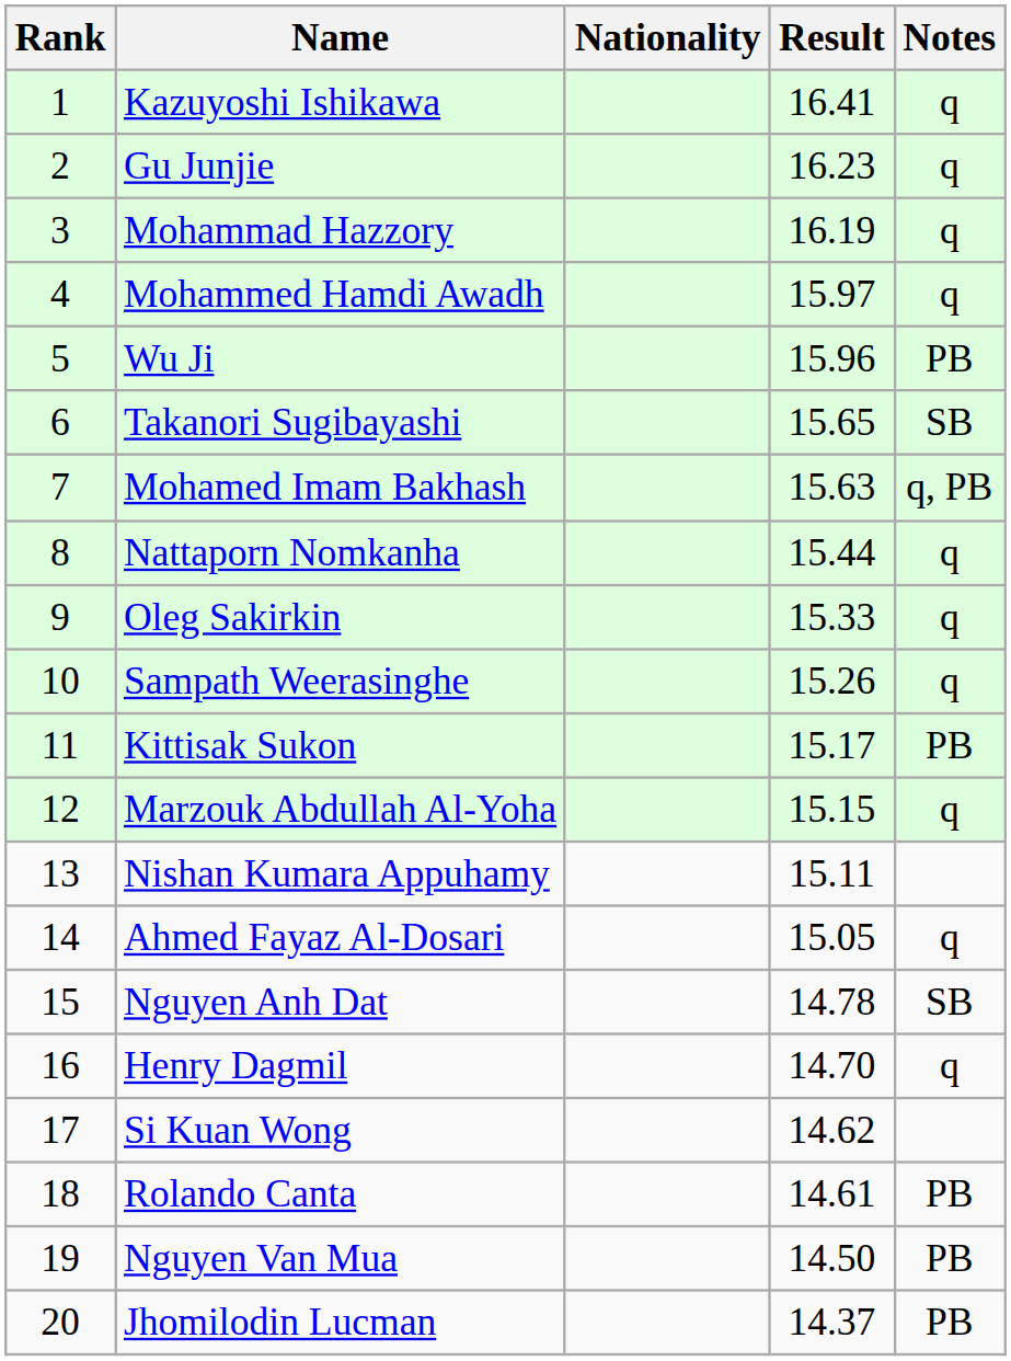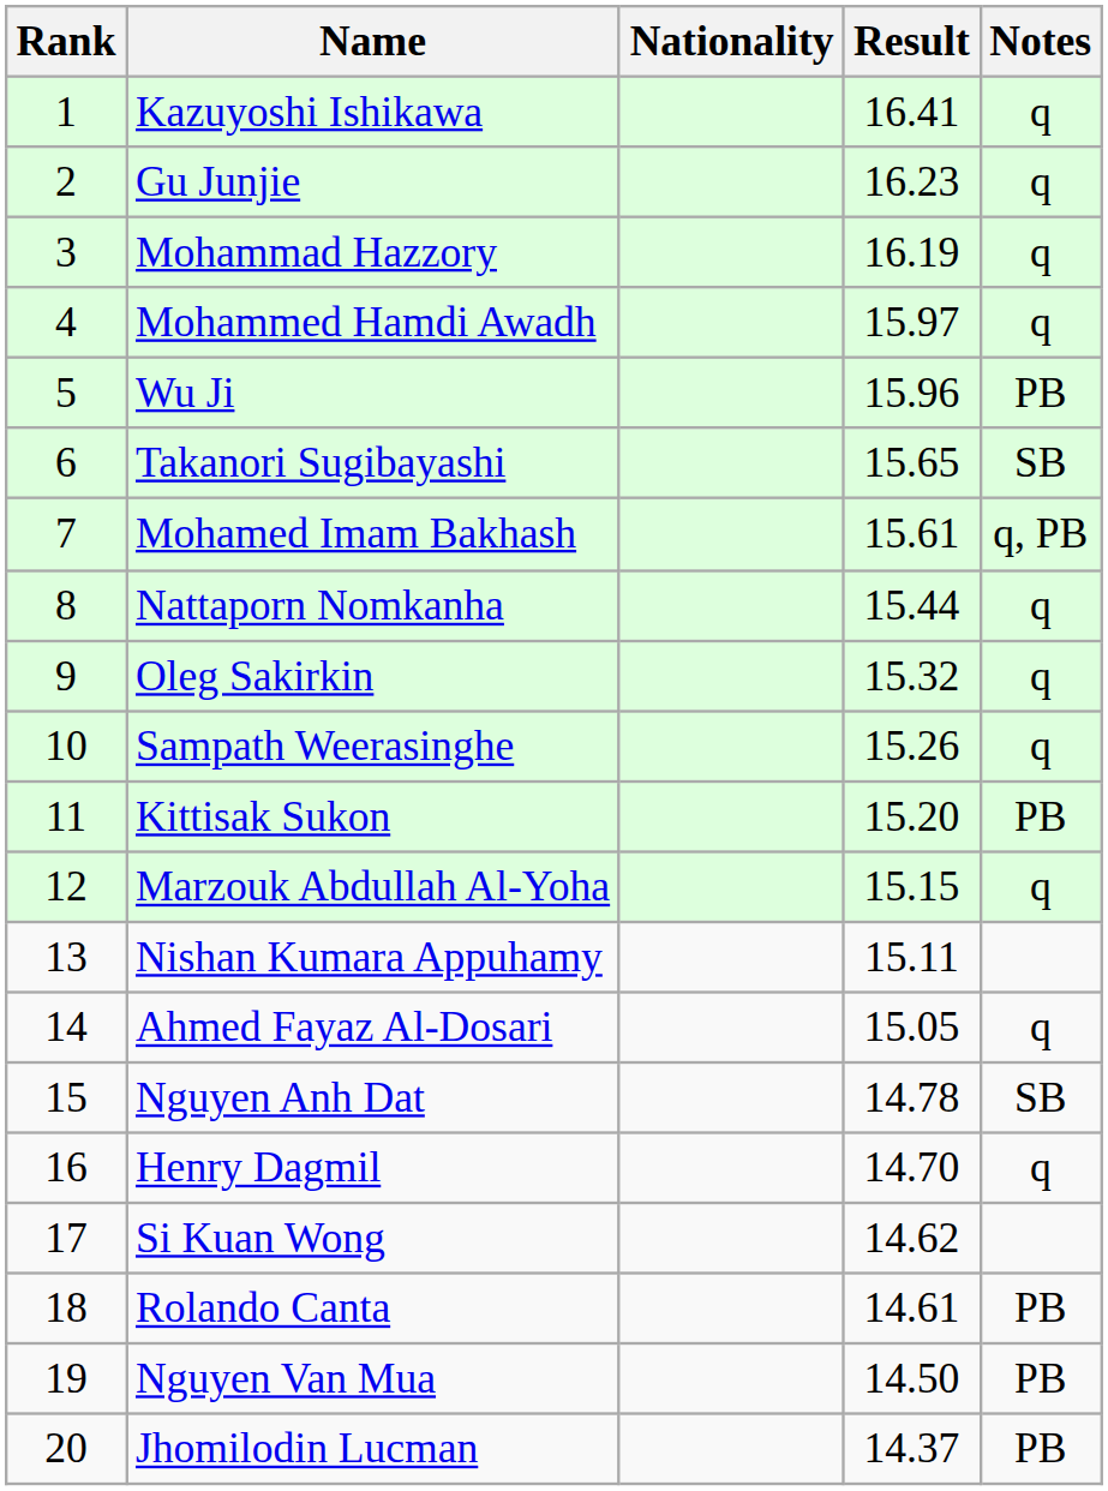Mohamed Imam Bakhash | Result: 15.63 -> 15.61
Oleg Sakirkin | Result: 15.33 -> 15.32
Kittisak Sukon | Result: 15.17 -> 15.20
